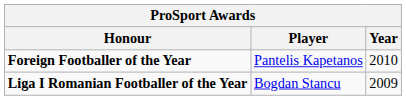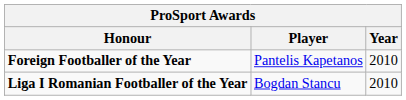Liga I Romanian Footballer of the Year | Year: 2009 -> 2010
